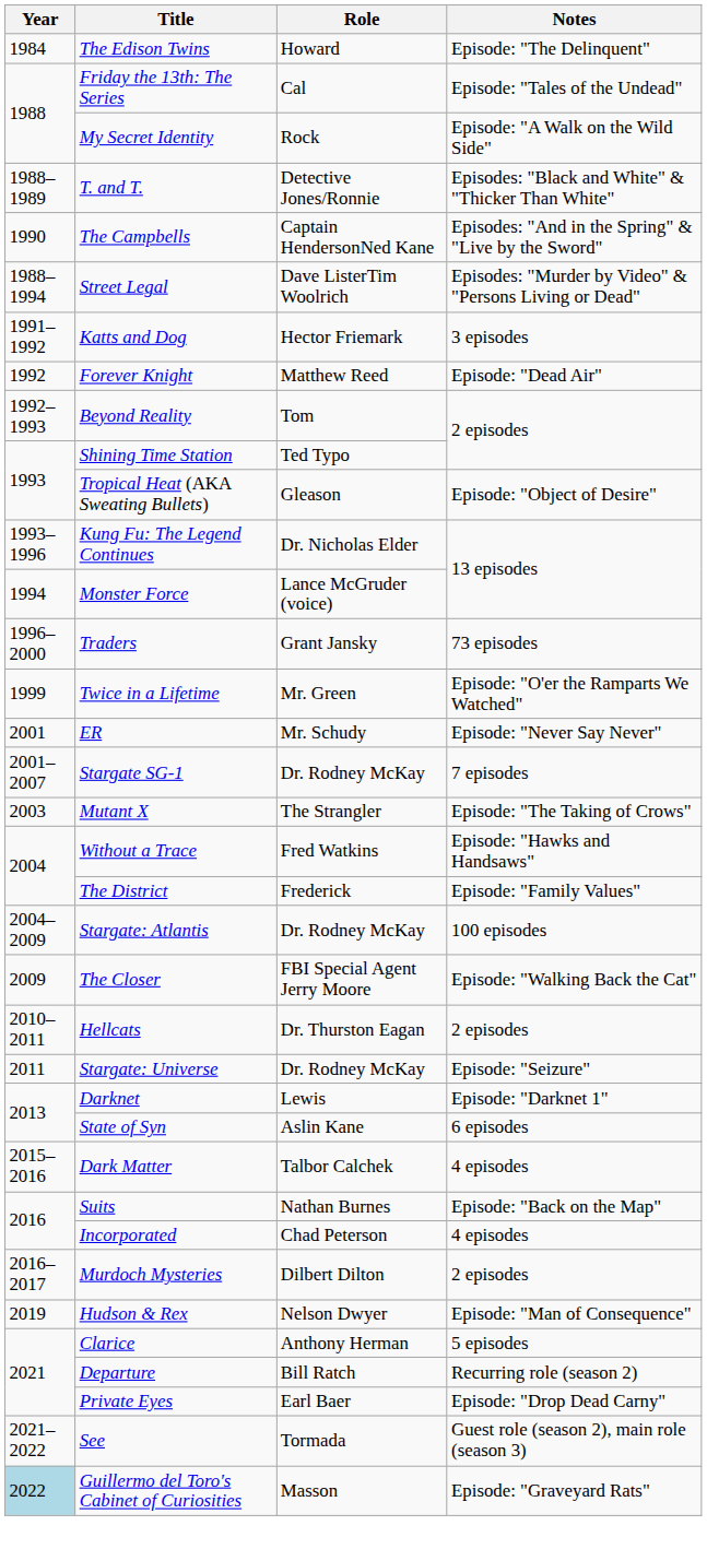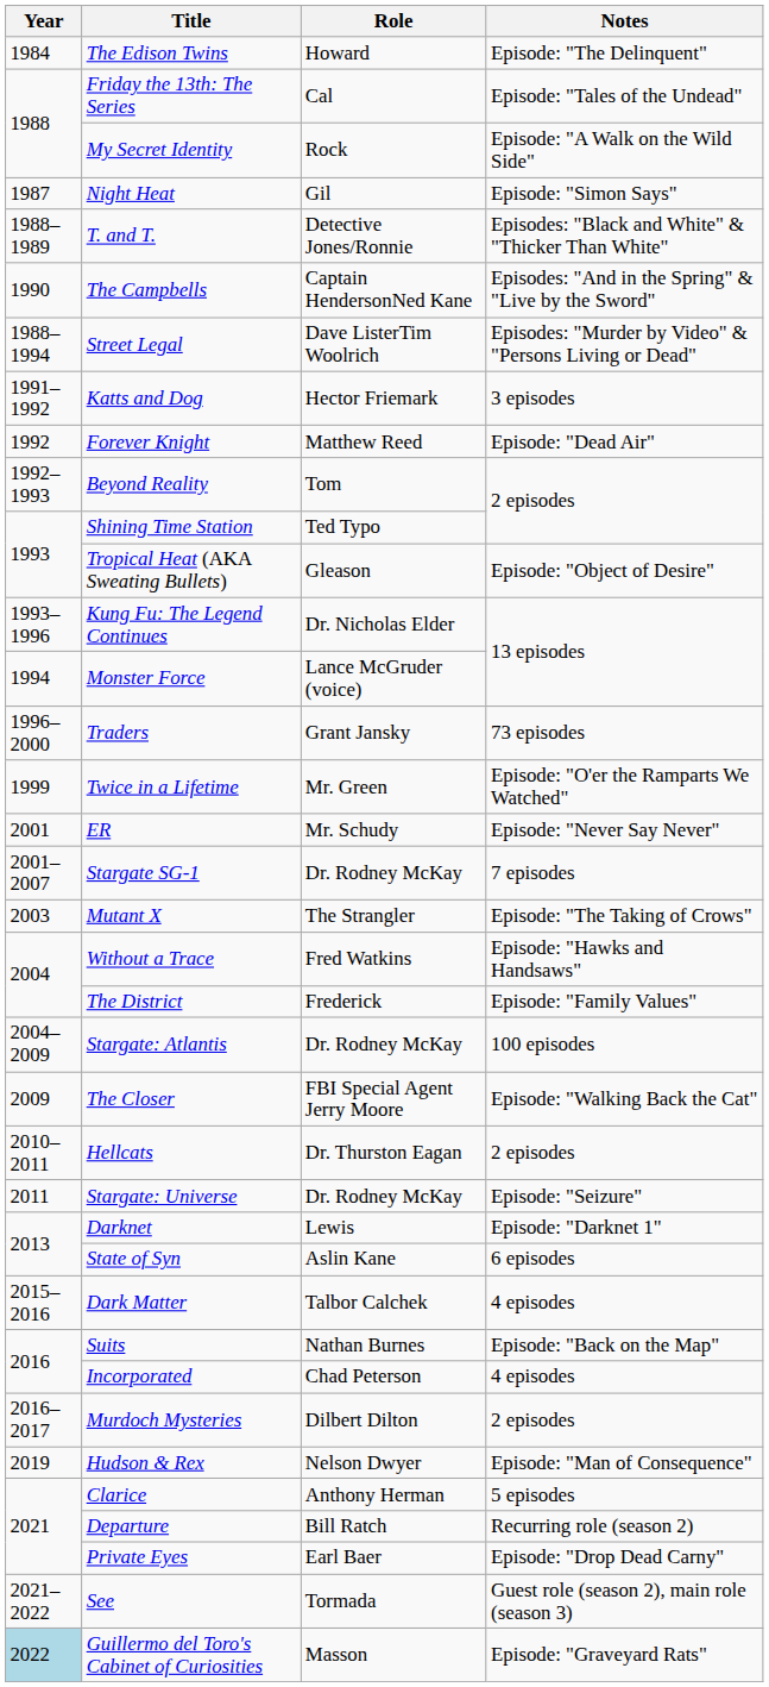+ row: 1987 | Night Heat | Gil | Episode: "Simon Says"
